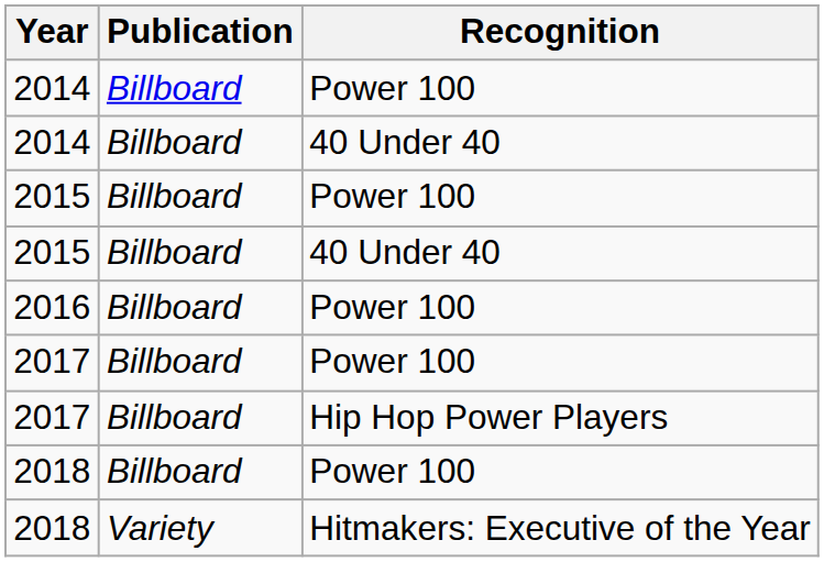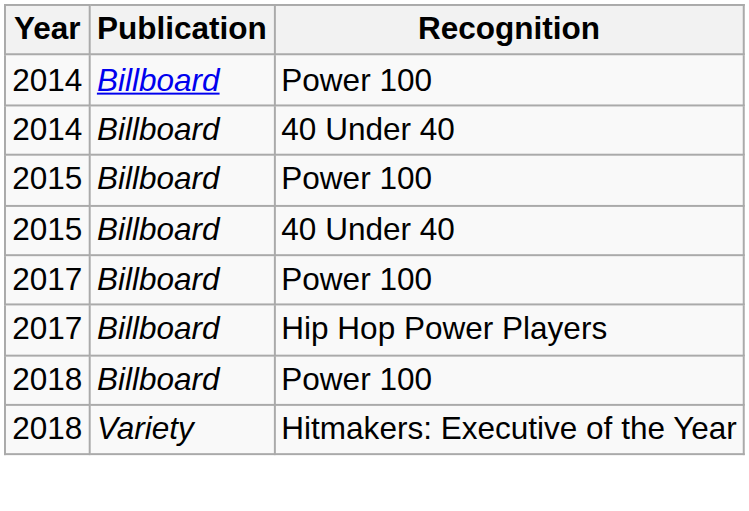- row: 2016 | Billboard | Power 100
